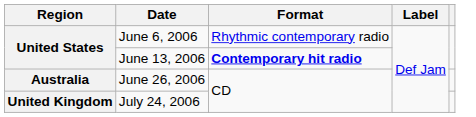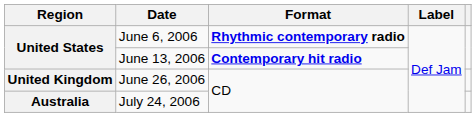June 6, 2006 | Format: normal -> bold
June 26, 2006 | Region: Australia -> United Kingdom
July 24, 2006 | Region: United Kingdom -> Australia
